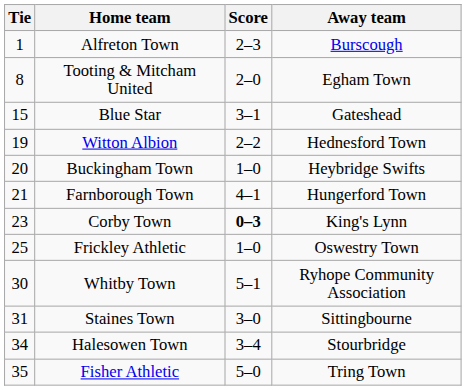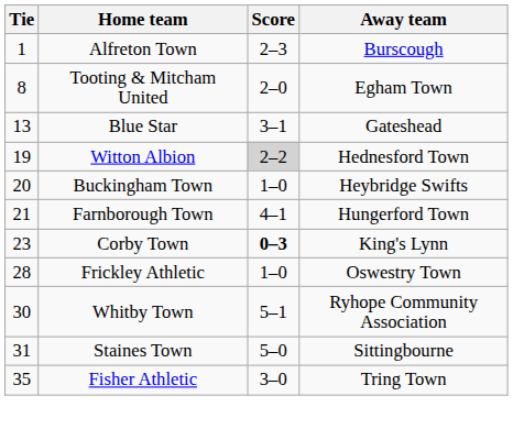Blue Star | Tie: 15 -> 13
Witton Albion | Score: no background -> lightgrey background
Frickley Athletic | Tie: 25 -> 28
Staines Town | Score: 3–0 -> 5–0
- row: 34 | Halesowen Town | 3–4 | Stourbridge
Fisher Athletic | Score: 5–0 -> 3–0
